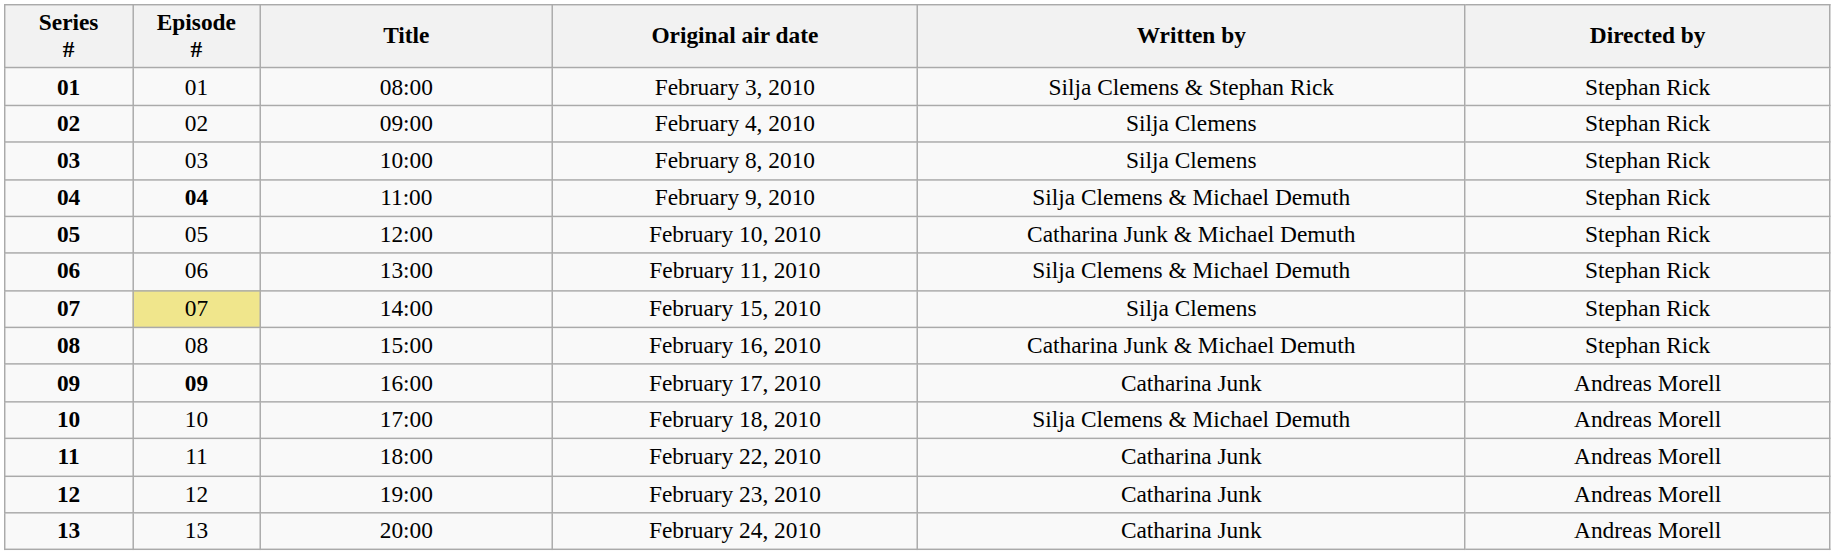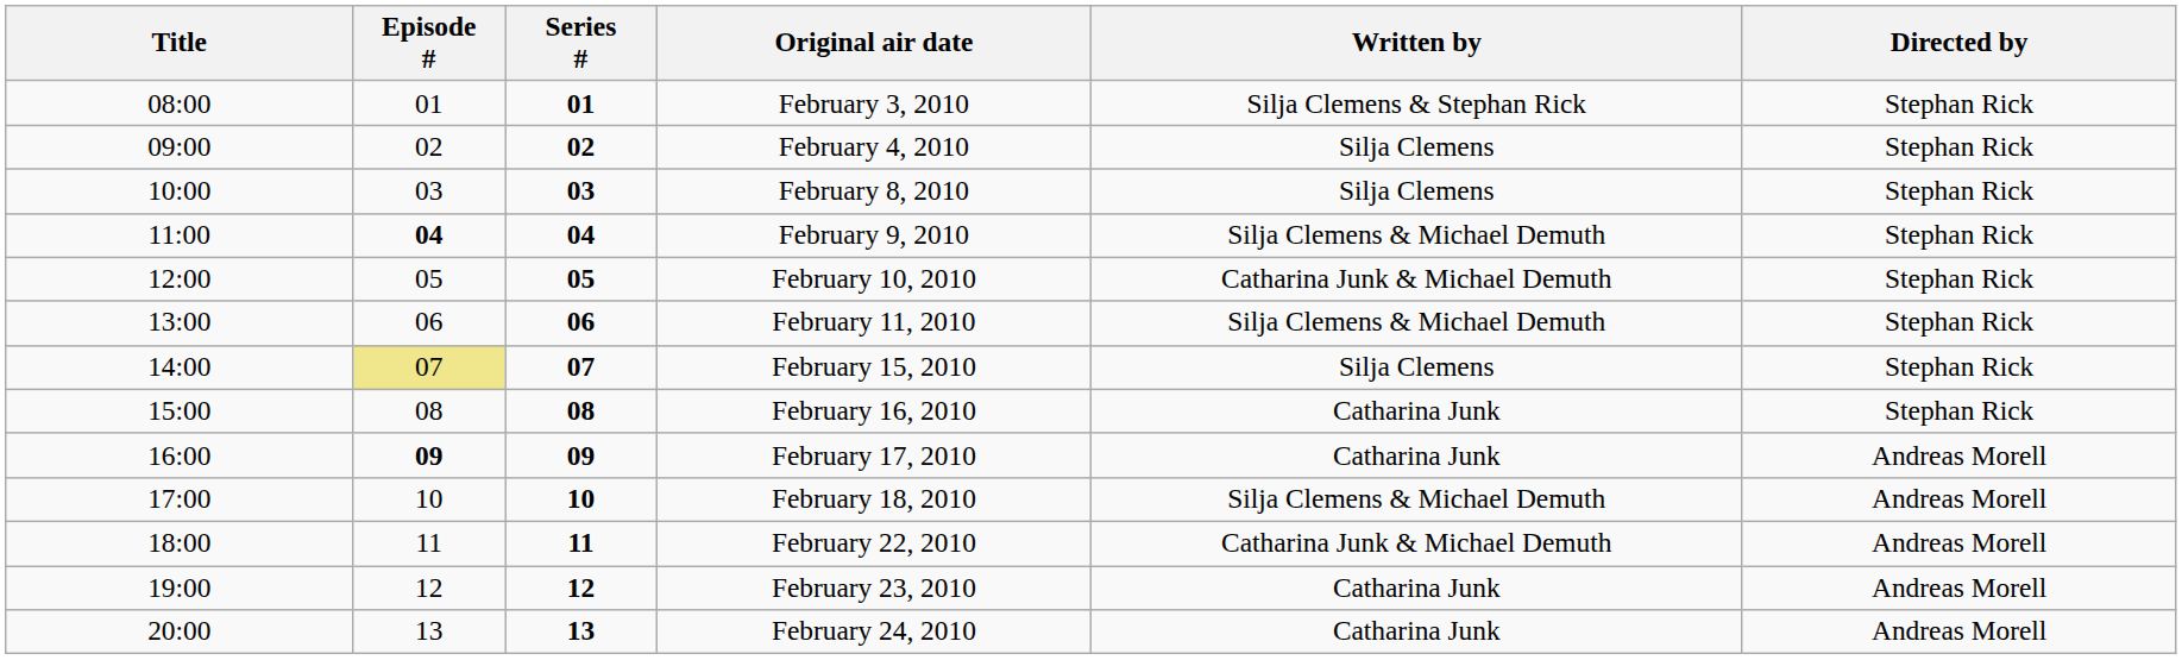columns swapped: Series # <-> Title
February 16, 2010 | Written by: Catharina Junk & Michael Demuth -> Catharina Junk
February 22, 2010 | Written by: Catharina Junk -> Catharina Junk & Michael Demuth
